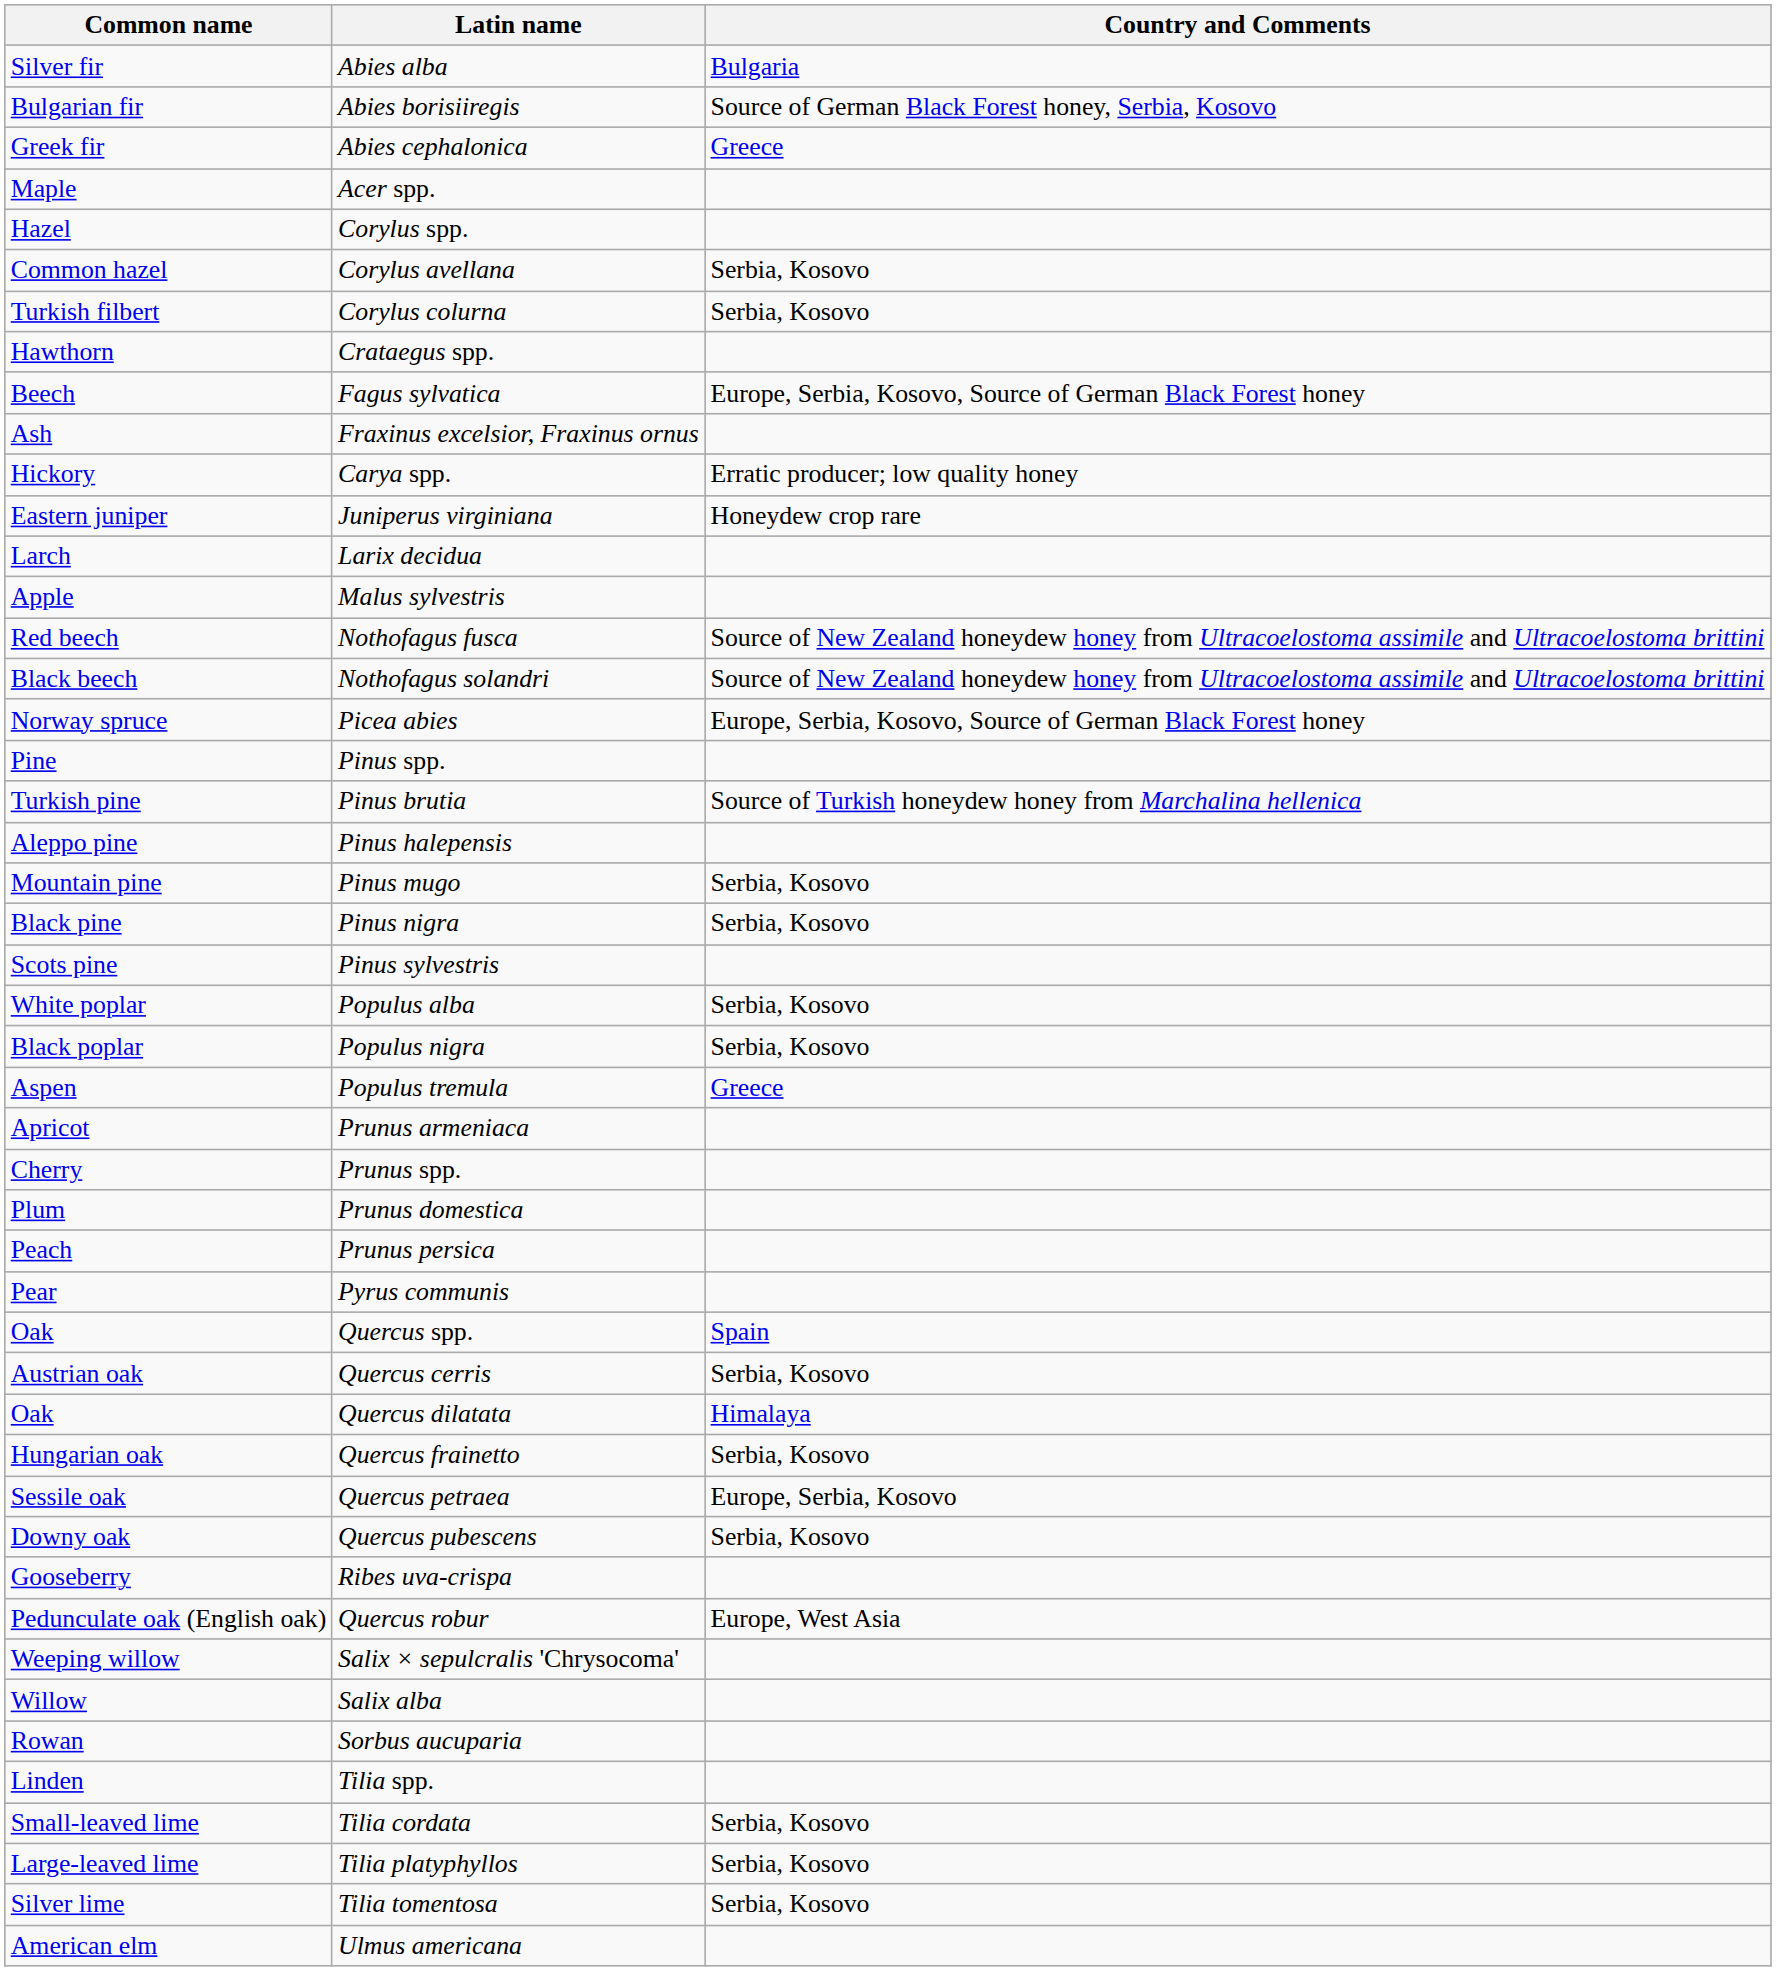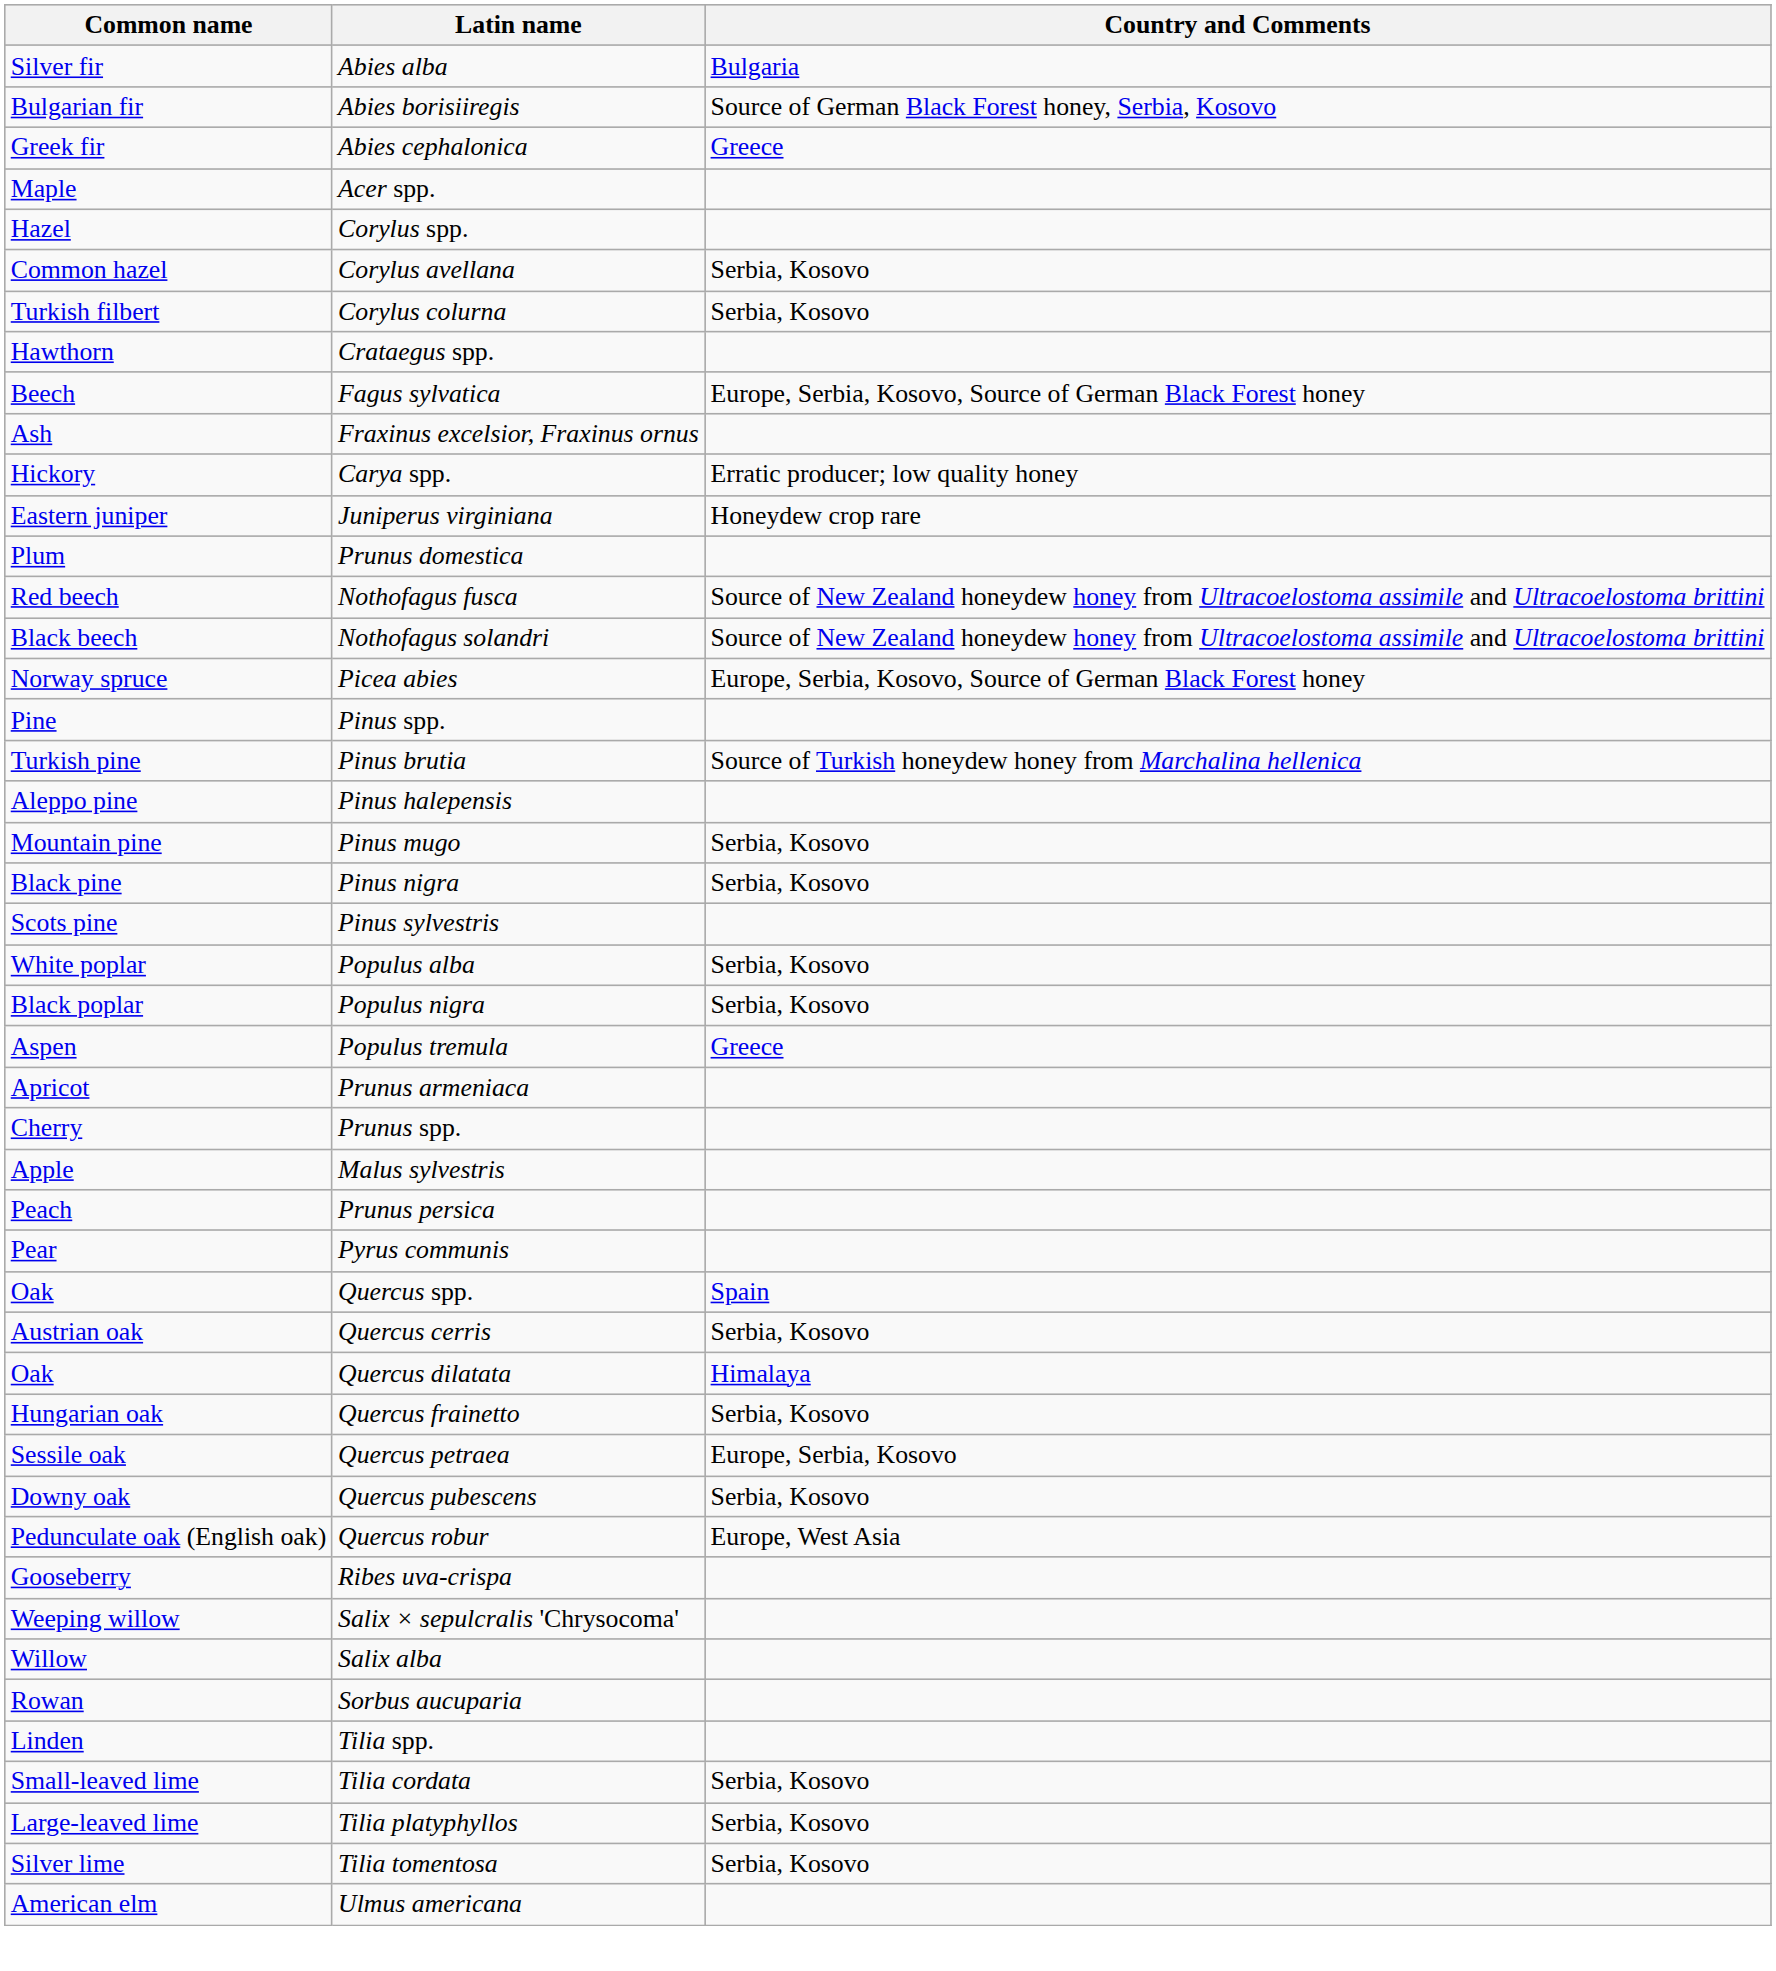- row: Larch | Larix decidua
rows swapped: Malus sylvestris <-> Prunus domestica
rows swapped: Quercus robur <-> Ribes uva-crispa
